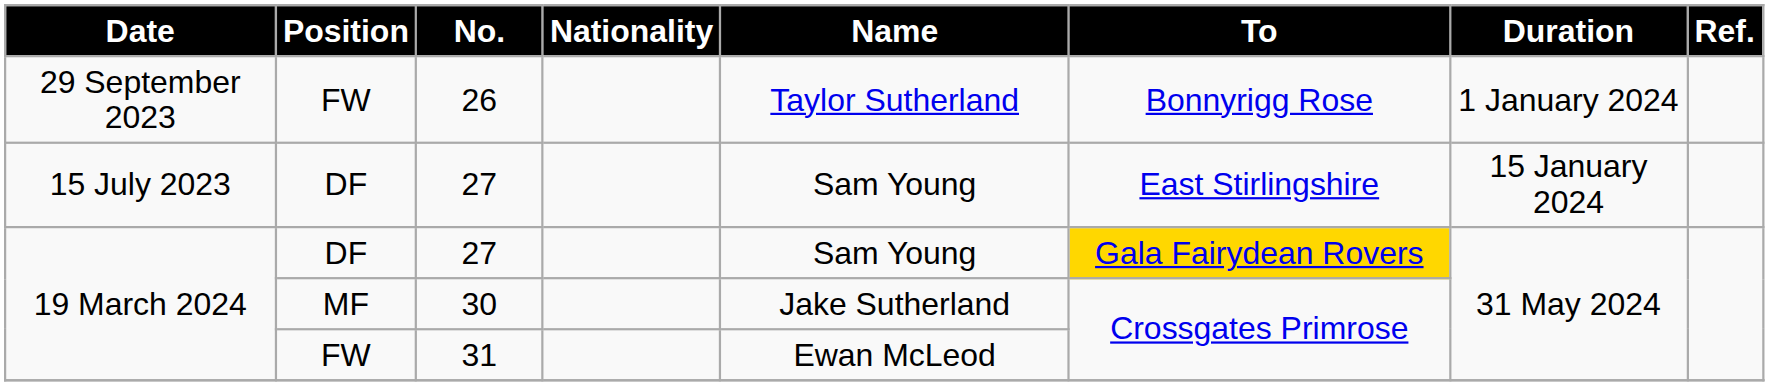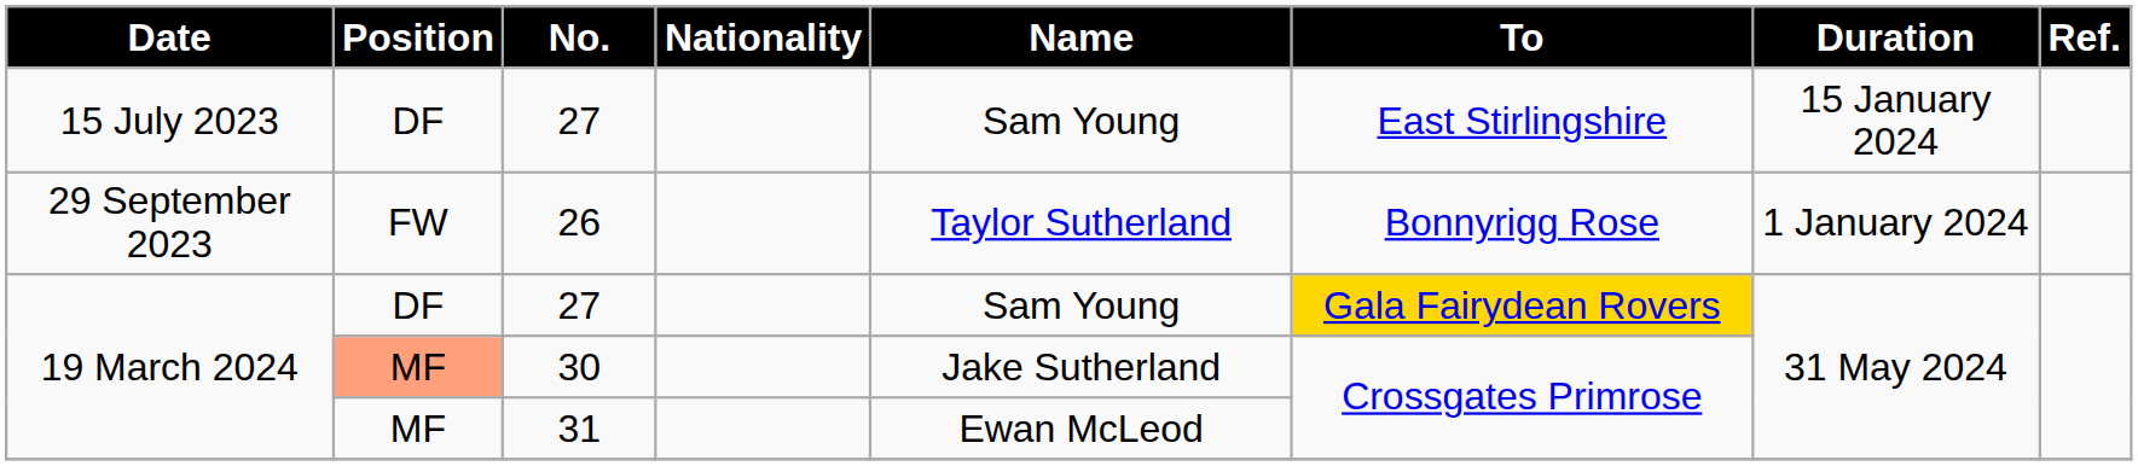rows swapped: 15 July 2023 / 27 <-> 26
30 | Position: no background -> lightsalmon background
31 | Position: FW -> MF
